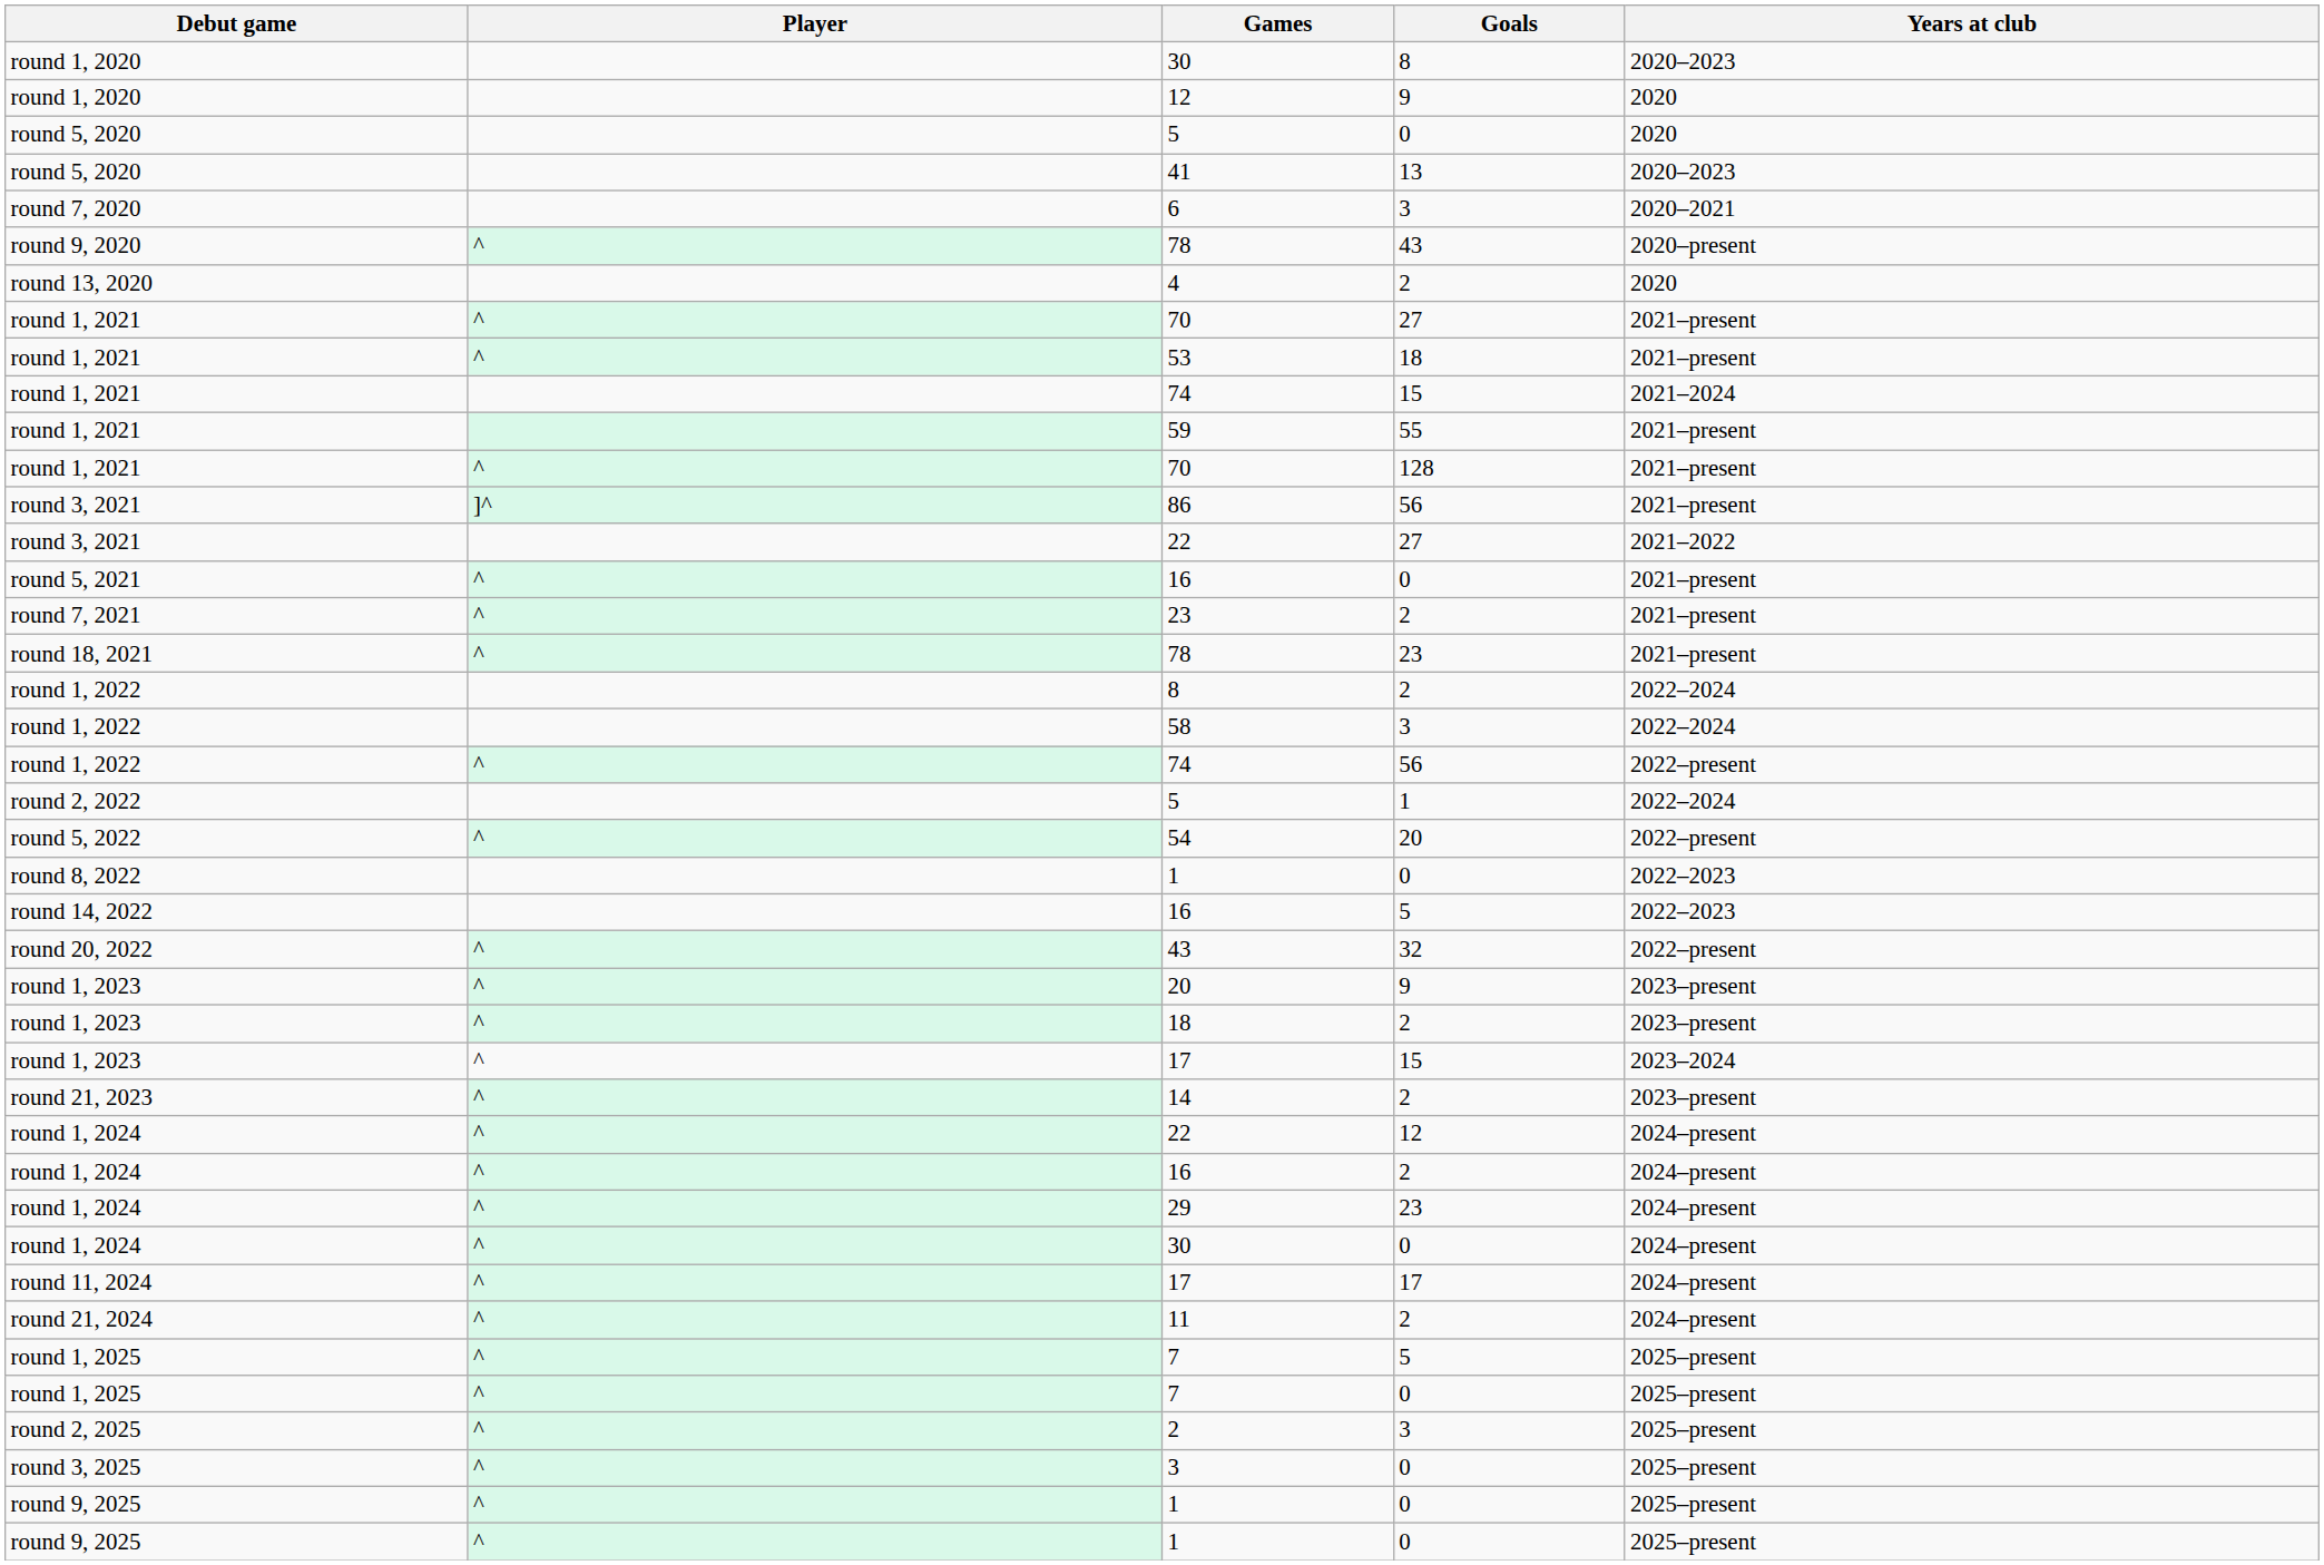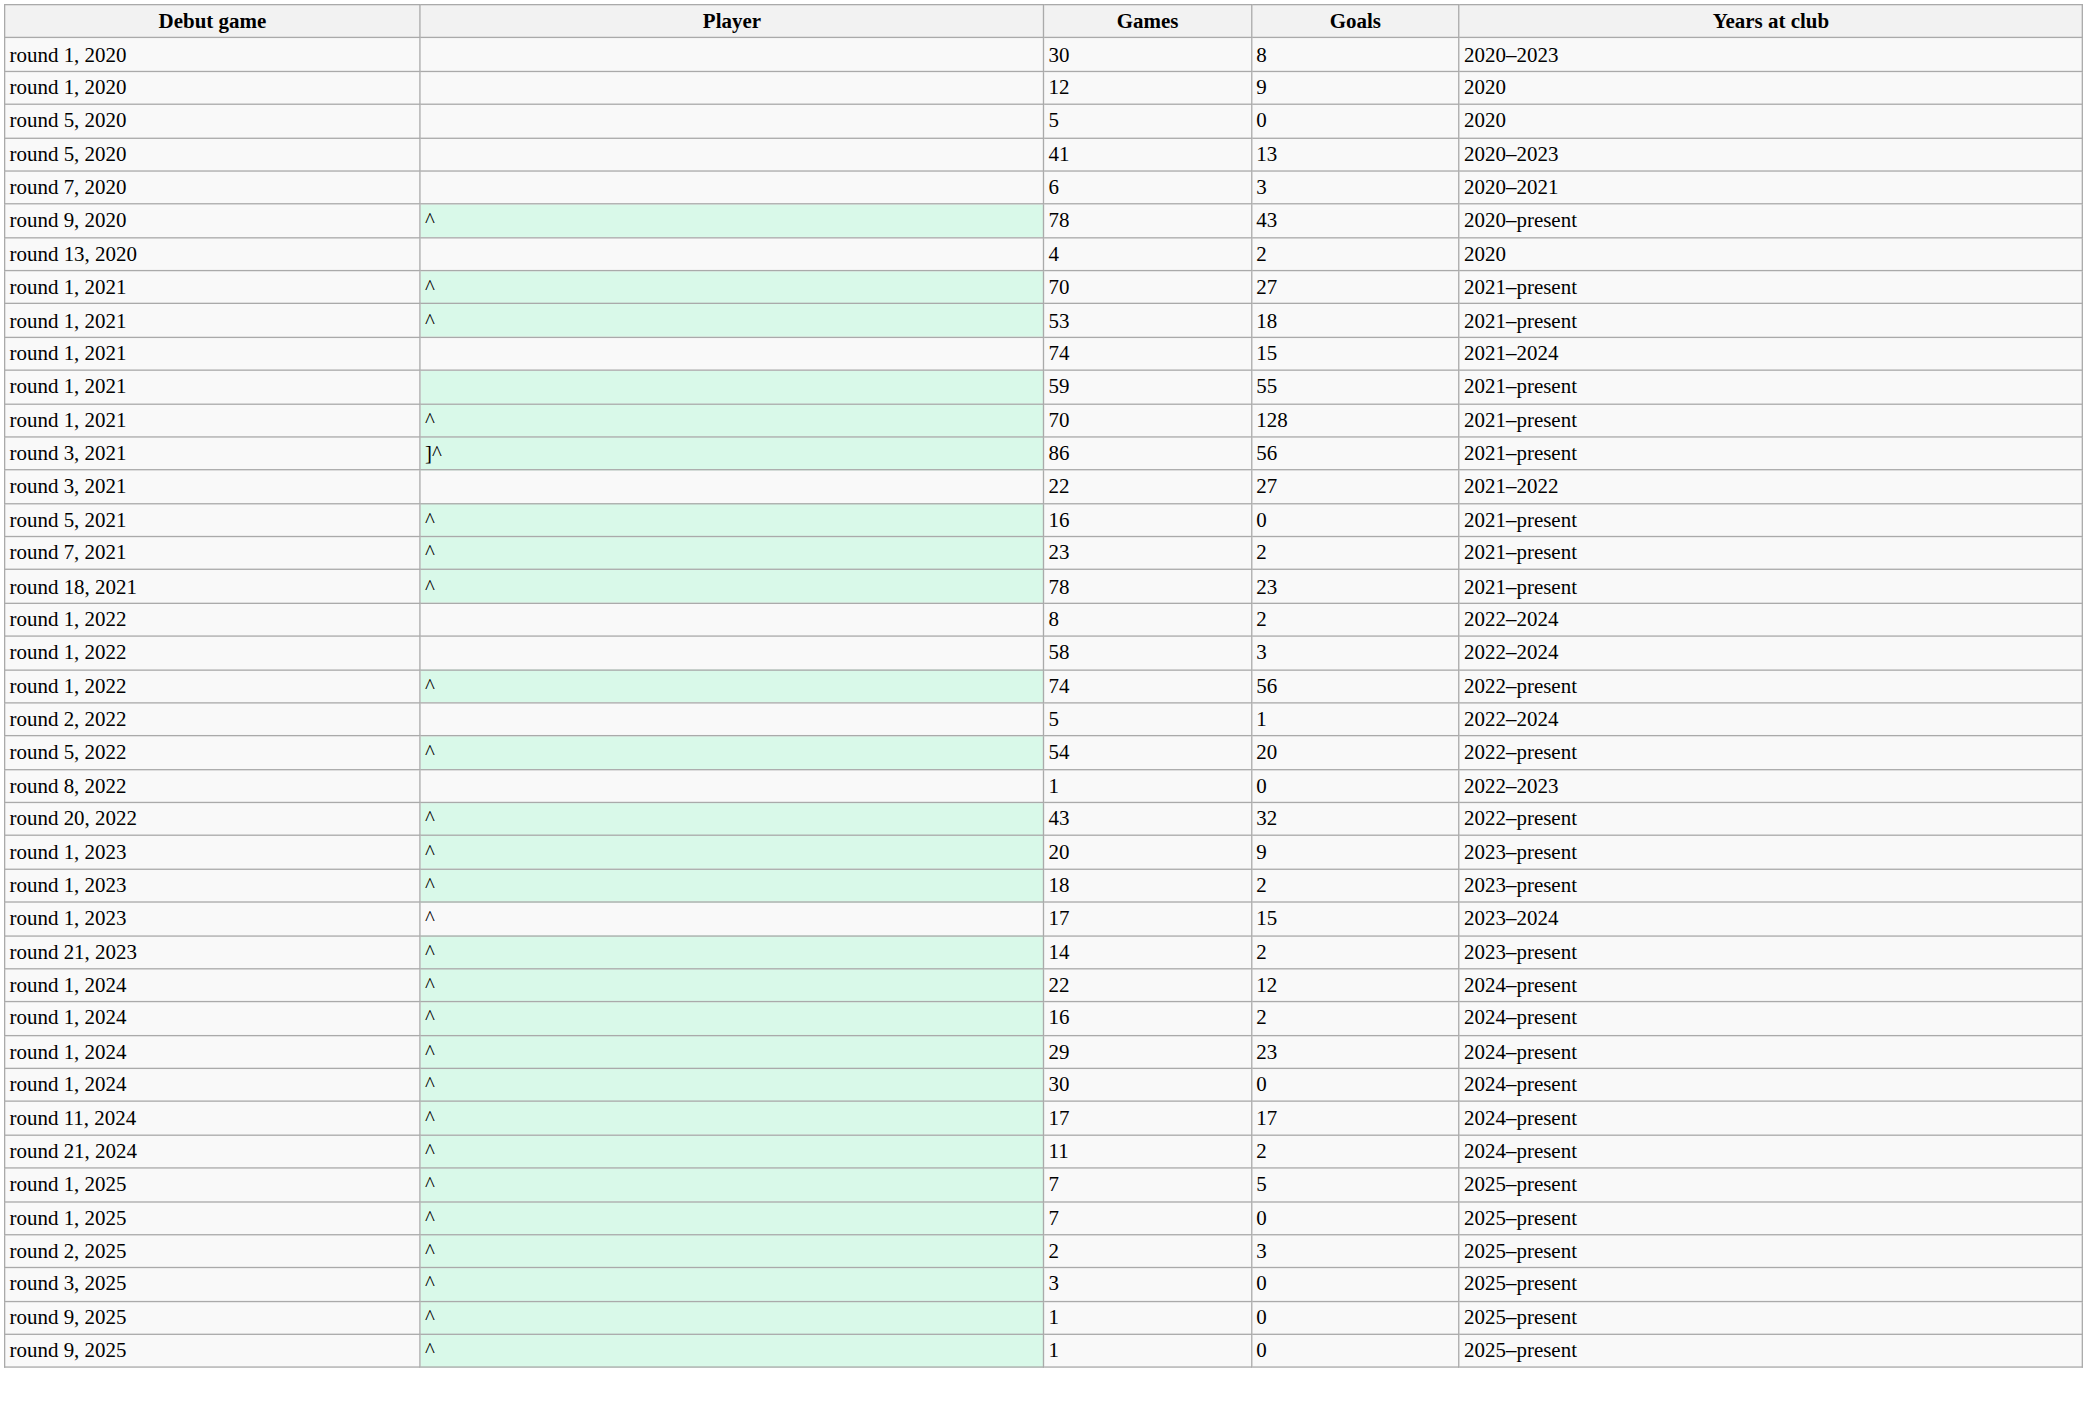- row: round 14, 2022 | 16 | 5 | 2022–2023
